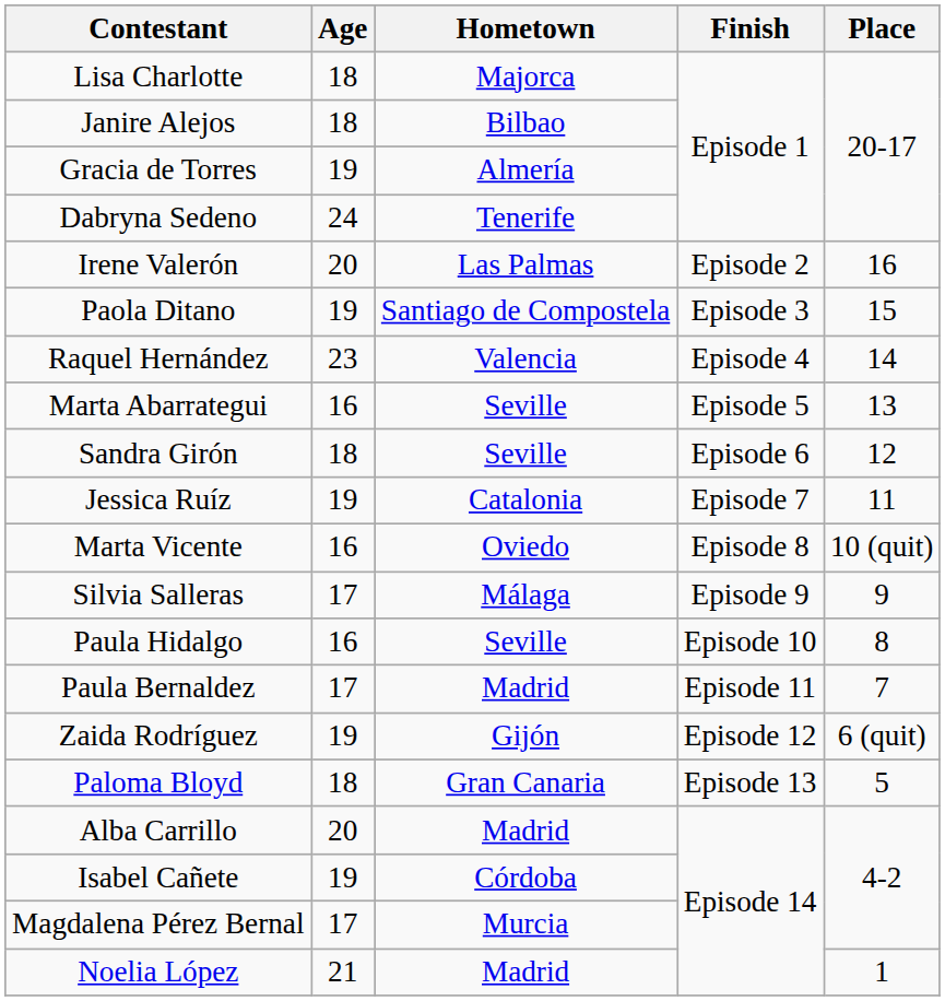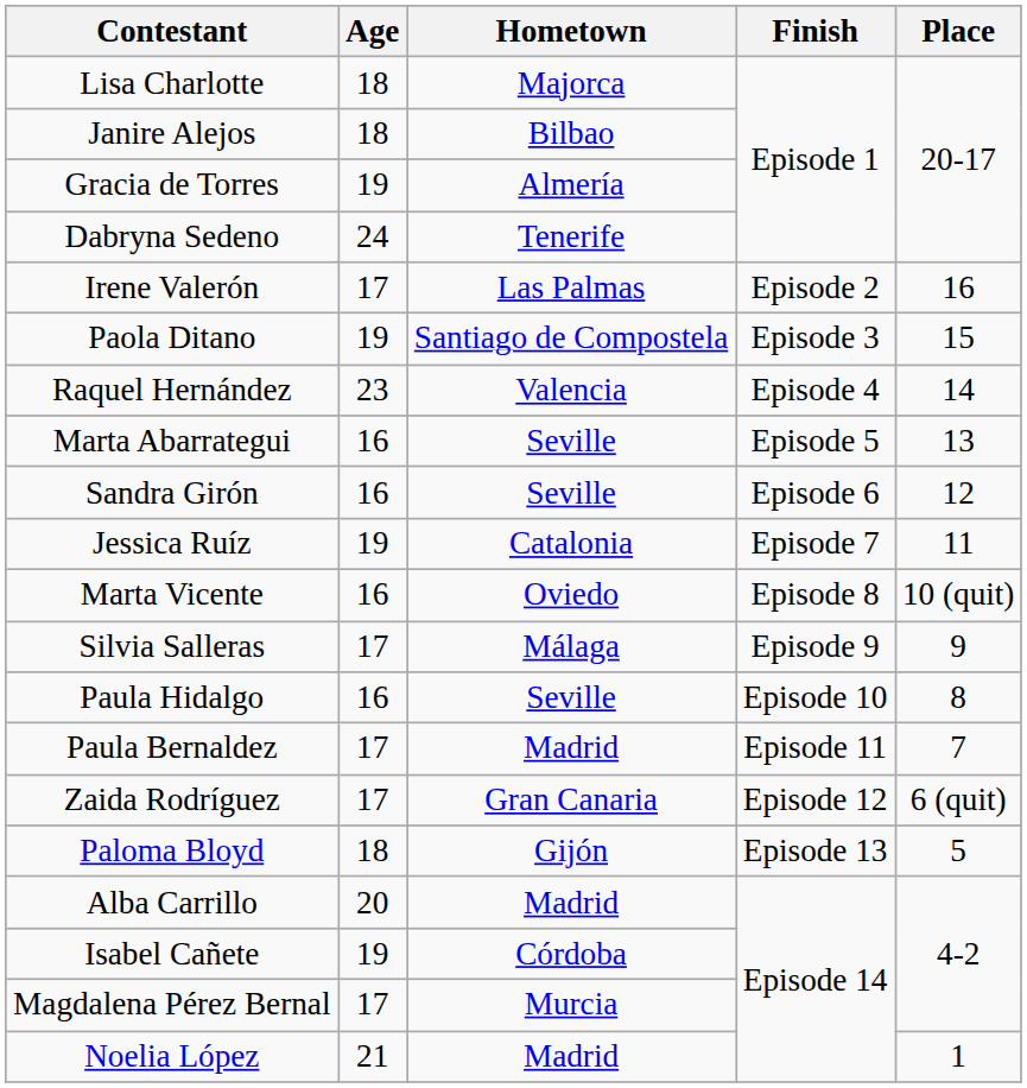Irene Valerón | Age: 20 -> 17
Sandra Girón | Age: 18 -> 16
Zaida Rodríguez | Age: 19 -> 17
Zaida Rodríguez | Hometown: Gijón -> Gran Canaria
Paloma Bloyd | Hometown: Gran Canaria -> Gijón
